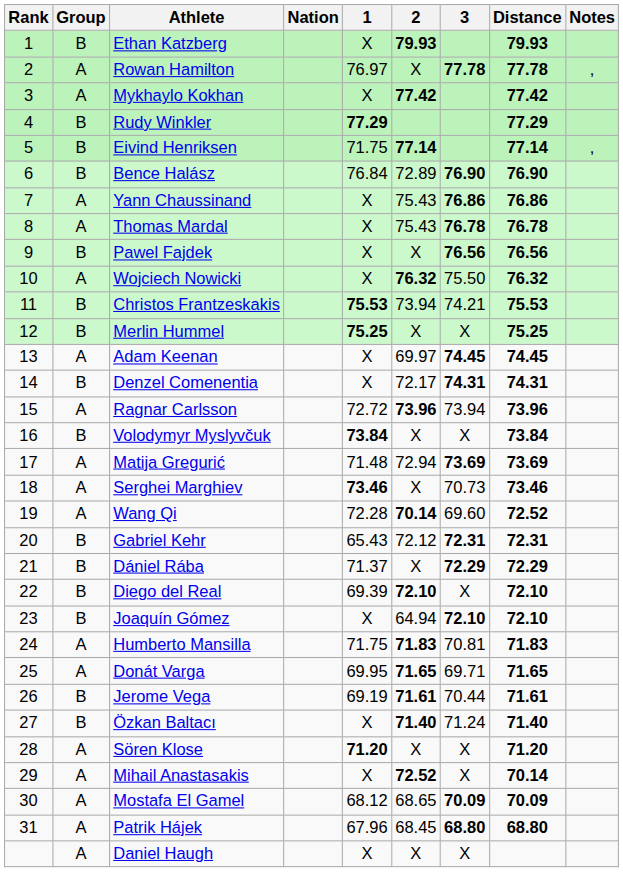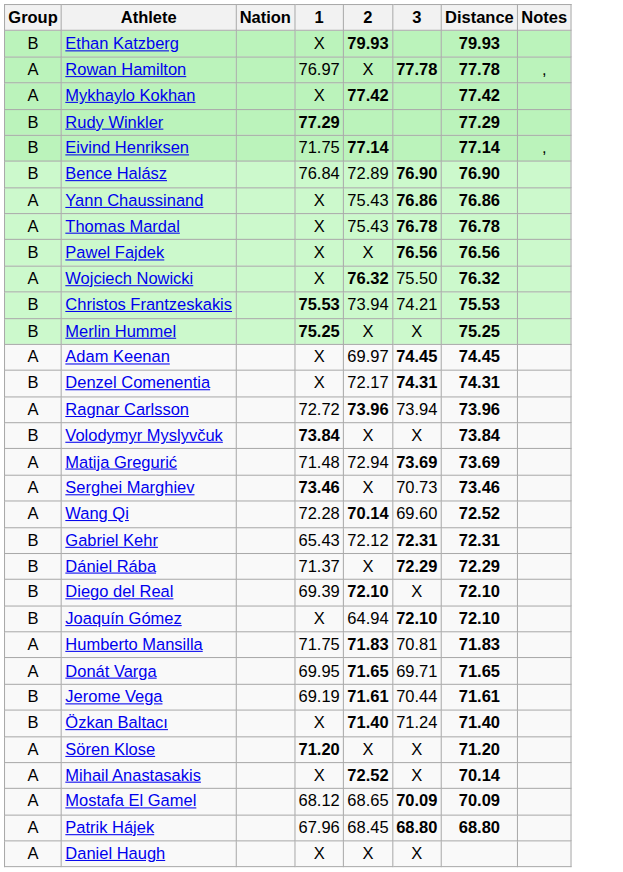- column: Rank | 1 | 2 | 3 | 4 | 5 | 6 | 7 | 8 | 9 | 10 | 11 | 12 | 13 | 14 | 15 | 16 | 17 | 18 | 19 | 20 | 21 | 22 | 23 | 24 | 25 | 26 | 27 | 28 | 29 | 30 | 31
